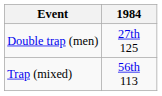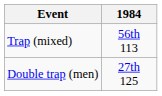rows swapped: Trap (mixed) <-> Double trap (men)
